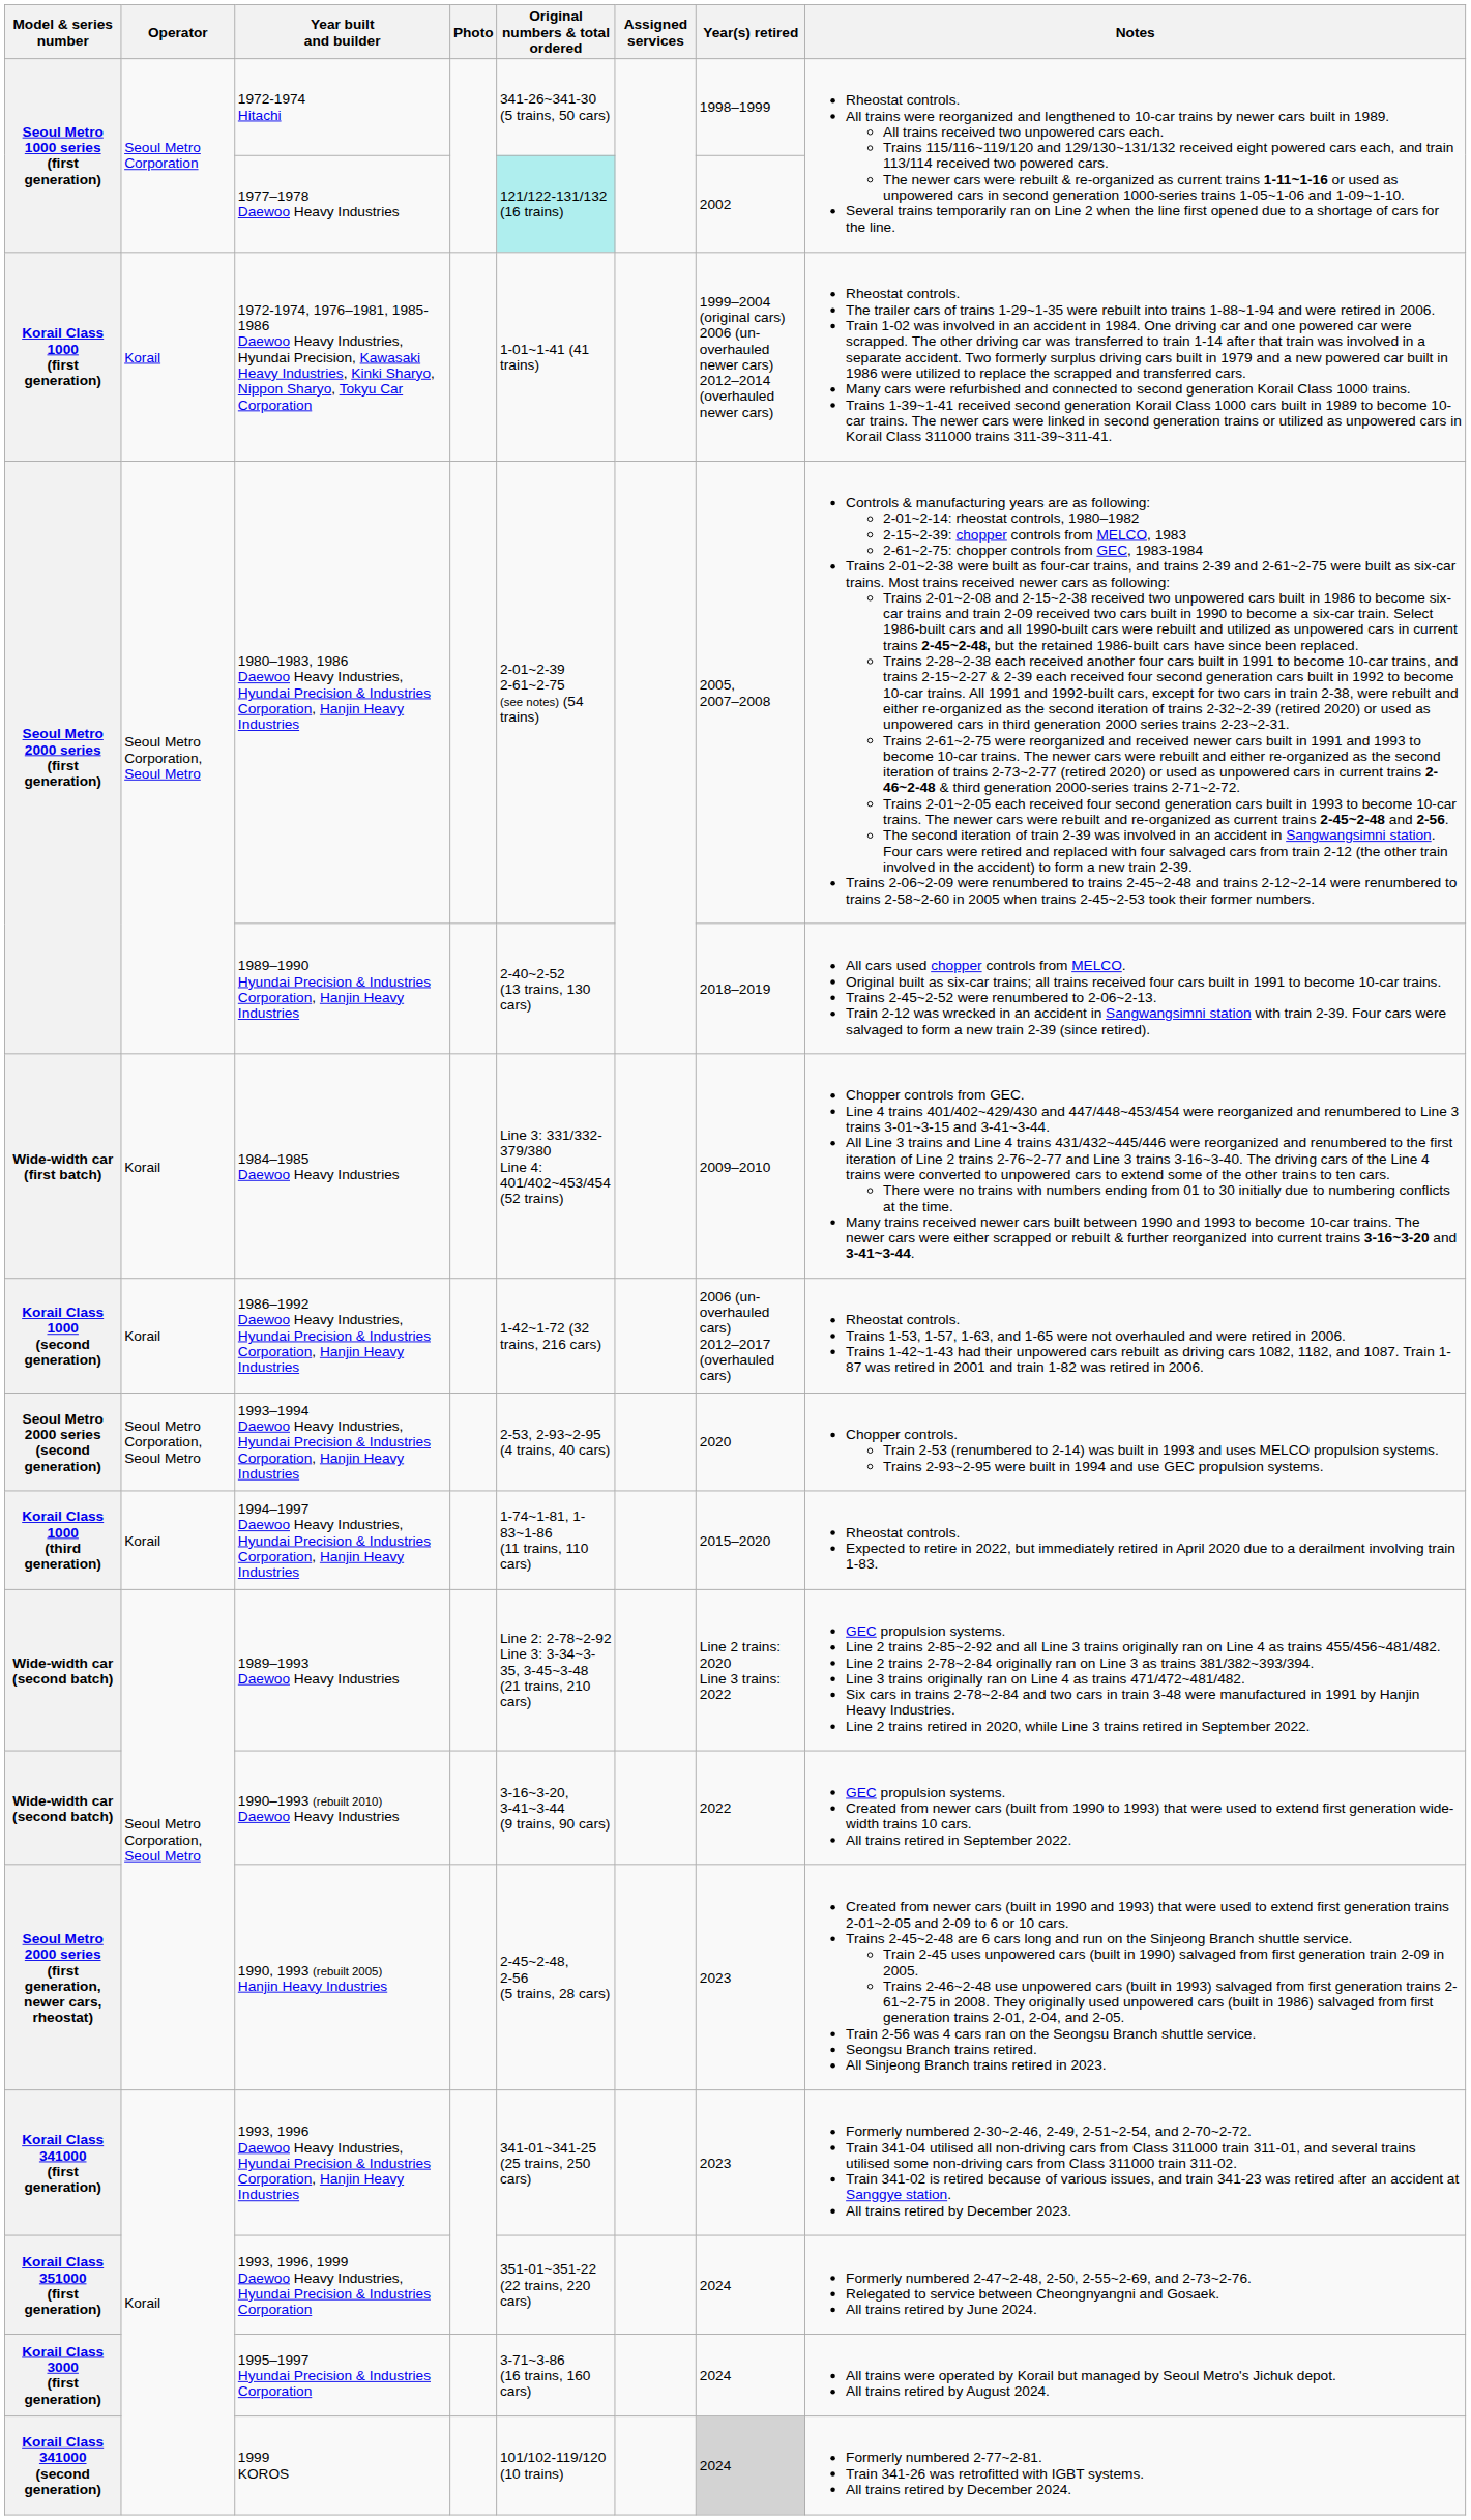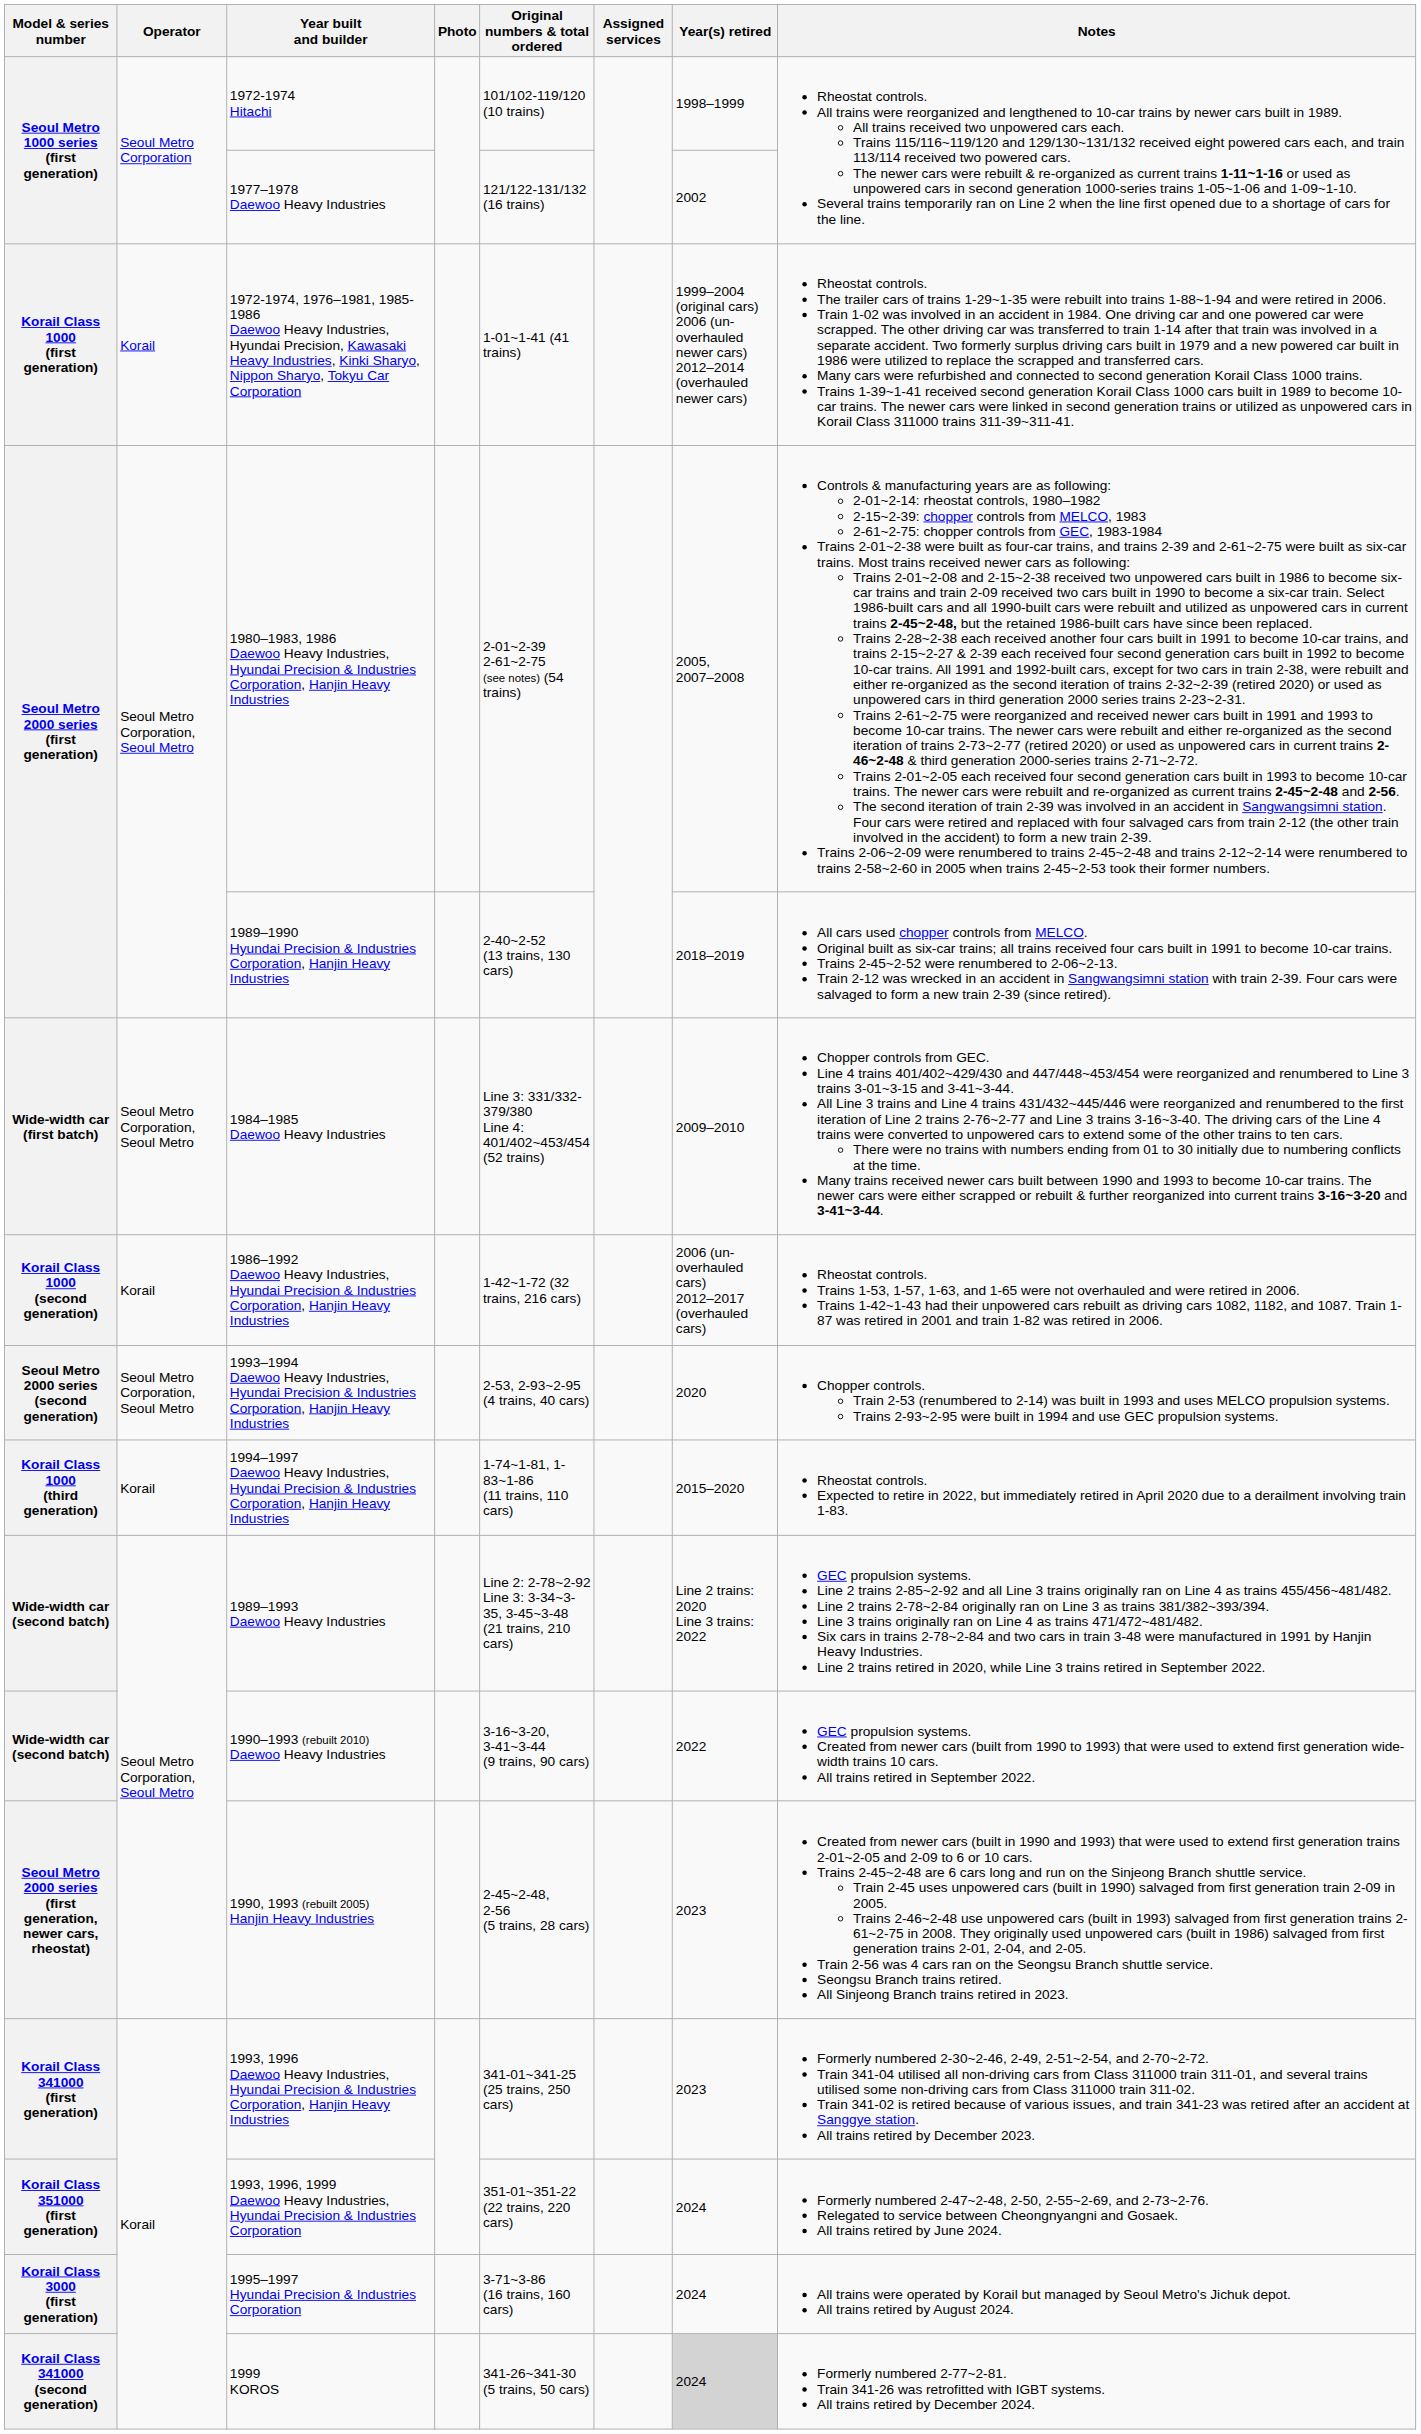1972-1974 Hitachi | Original numbers & total ordered: 341-26~341-30 (5 trains, 50 cars) -> 101/102-119/120 (10 trains)
1977–1978 Daewoo Heavy Industries | Original numbers & total ordered: paleturquoise background -> no background
1984–1985 Daewoo Heavy Industries | Operator: Korail -> Seoul Metro Corporation, Seoul Metro
1999 KOROS | Original numbers & total ordered: 101/102-119/120 (10 trains) -> 341-26~341-30 (5 trains, 50 cars)
